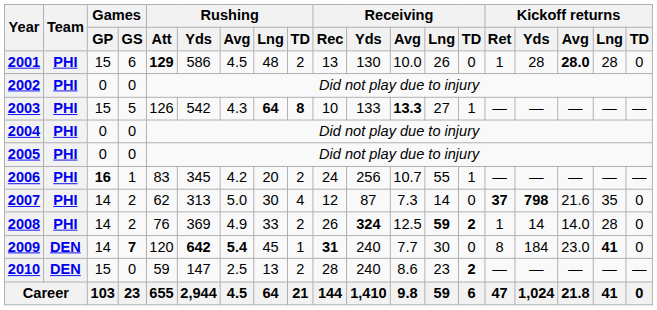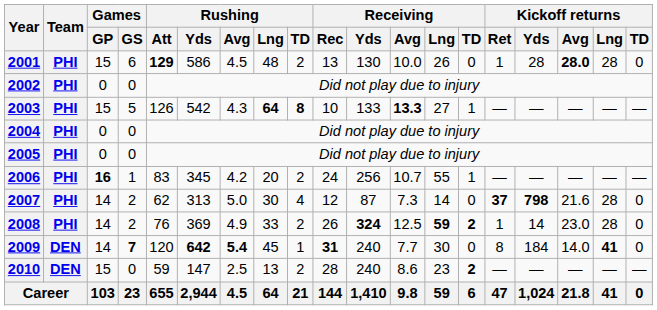2007 | Kickoff returns / Lng: 35 -> 28
2008 | Kickoff returns / Avg: 14.0 -> 23.0
2009 | Kickoff returns / Avg: 23.0 -> 14.0
